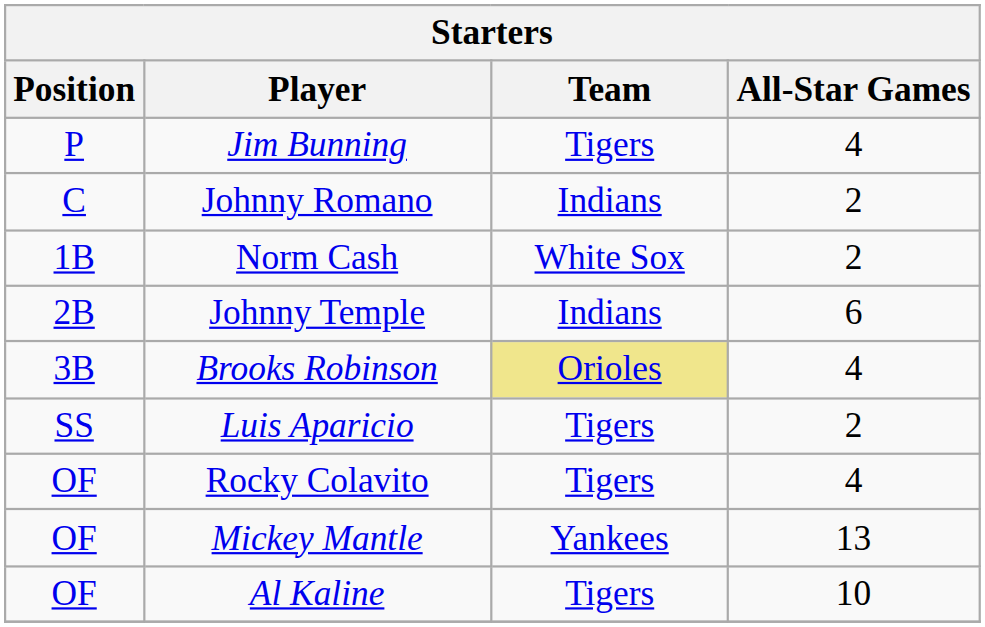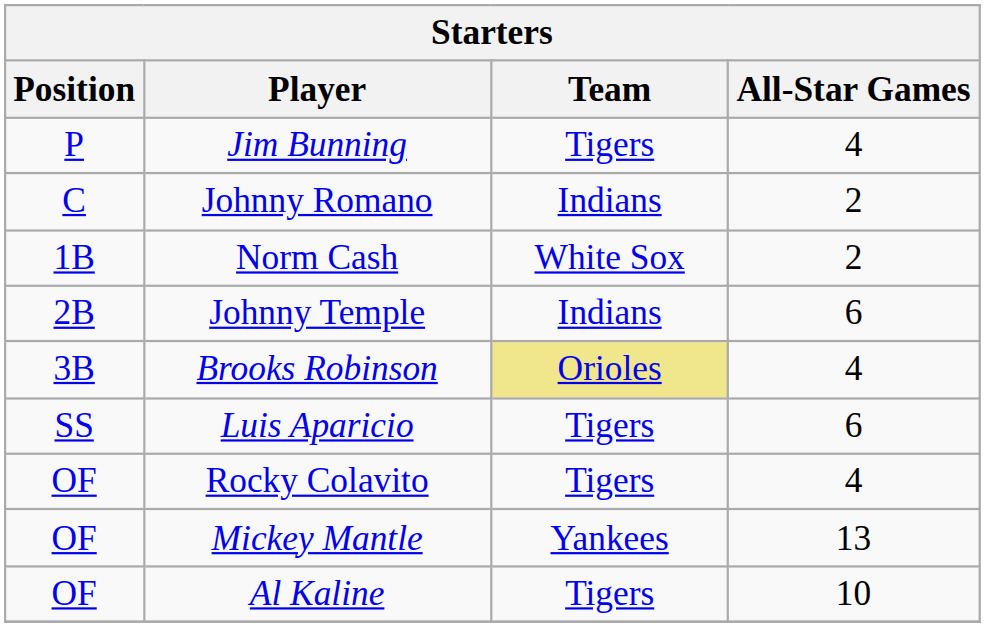Luis Aparicio | All-Star Games: 2 -> 6
